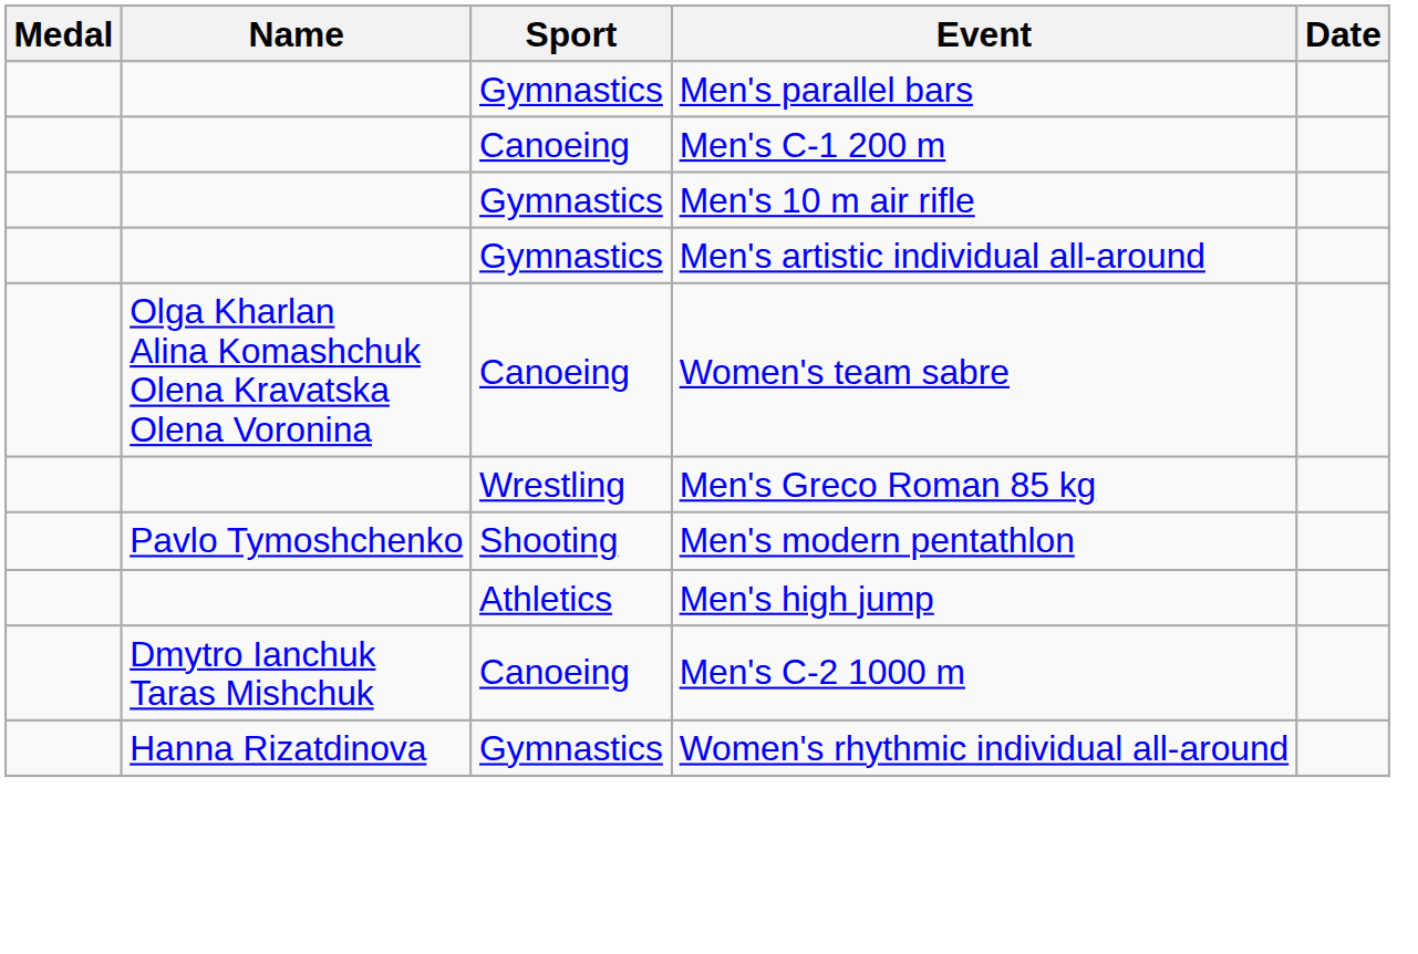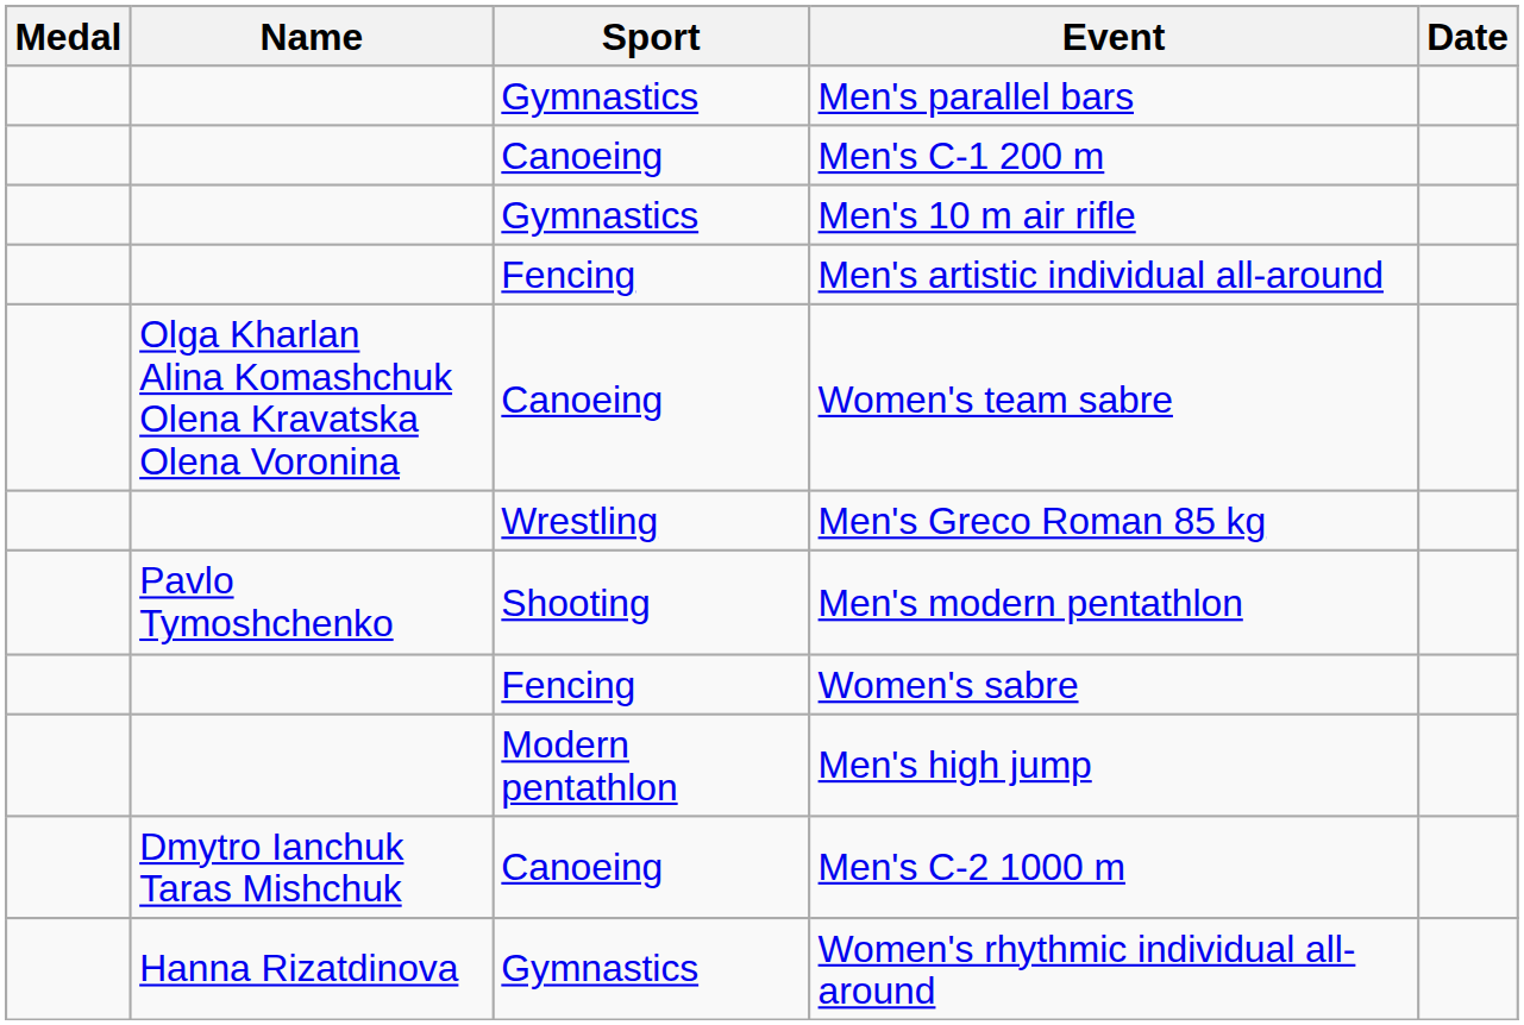Men's artistic individual all-around | Sport: Gymnastics -> Fencing
+ row: Fencing | Women's sabre
Men's high jump | Sport: Athletics -> Modern pentathlon
